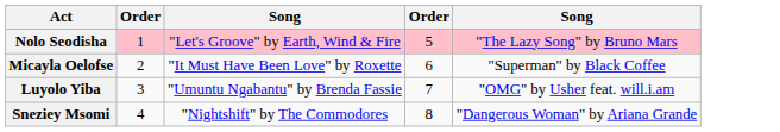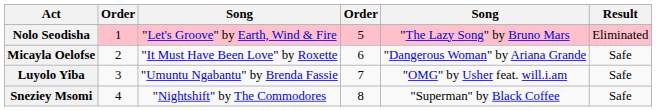+ column: Result | Eliminated | Safe | Safe | Safe
Micayla Oelofse | column 5: "Superman" by Black Coffee -> "Dangerous Woman" by Ariana Grande
Sneziey Msomi | column 5: "Dangerous Woman" by Ariana Grande -> "Superman" by Black Coffee
